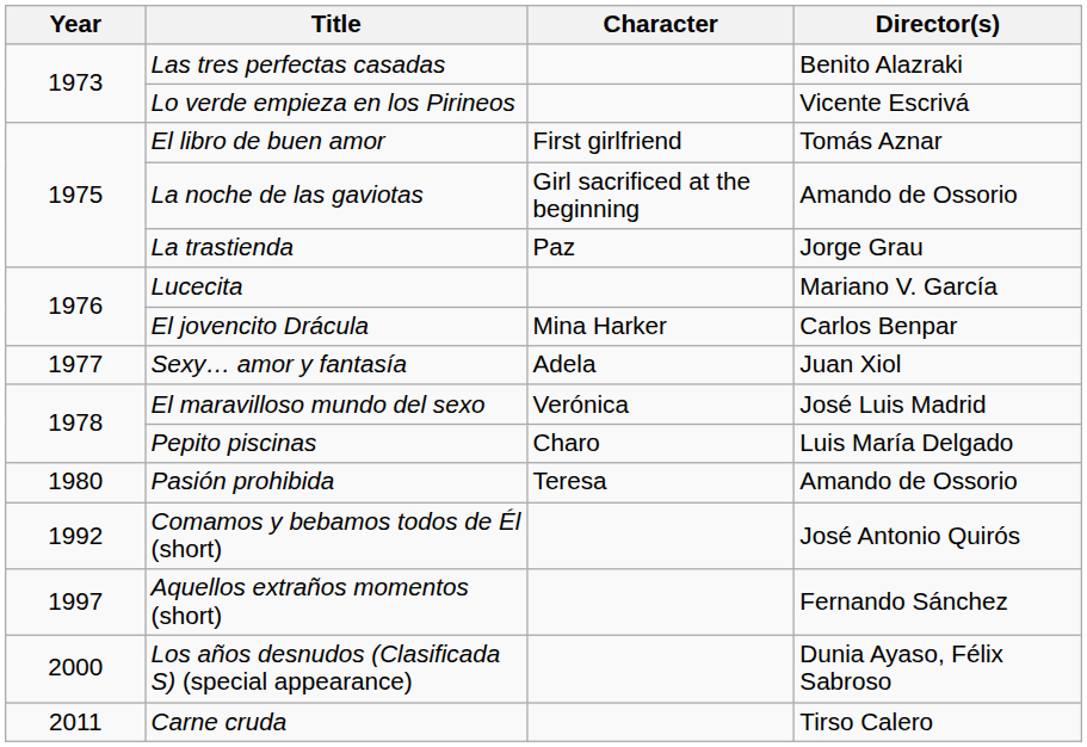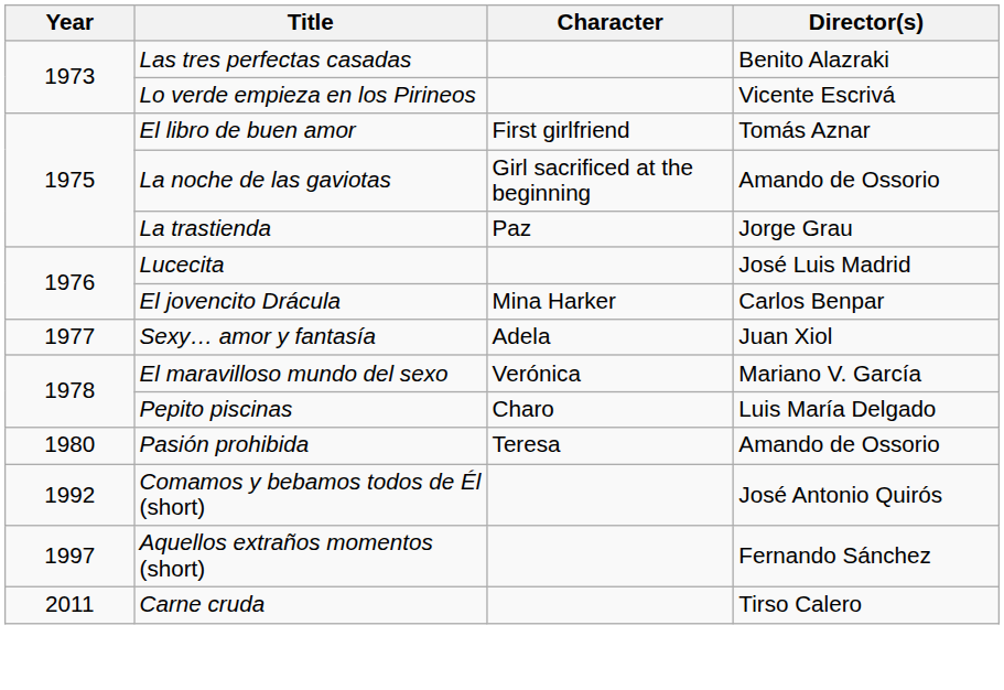Lucecita | Director(s): Mariano V. García -> José Luis Madrid
El maravilloso mundo del sexo | Director(s): José Luis Madrid -> Mariano V. García
- row: 2000 | Los años desnudos (Clasificada S) (special appearance) | Dunia Ayaso, Félix Sabroso
